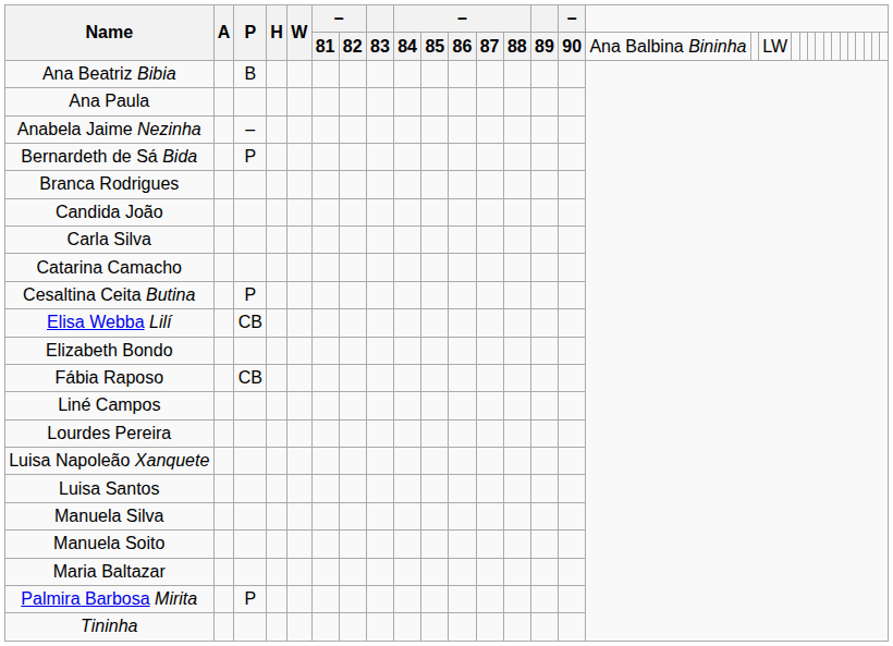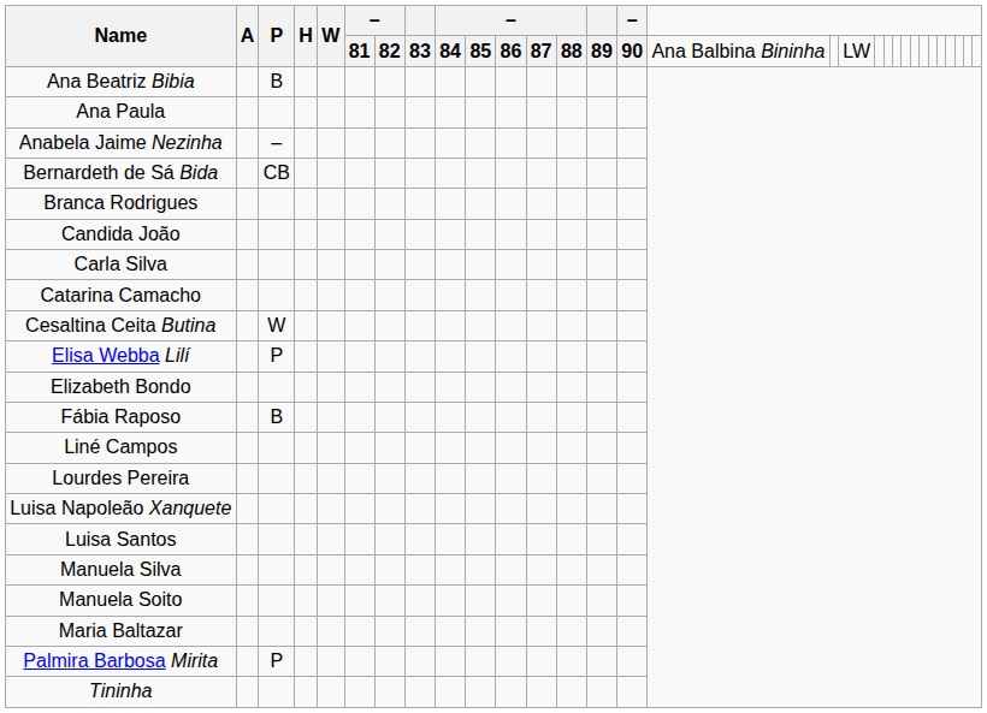Bernardeth de Sá Bida | P: P -> CB
Cesaltina Ceita Butina | P: P -> W
Elisa Webba Lilí | P: CB -> P
Fábia Raposo | P: CB -> B
